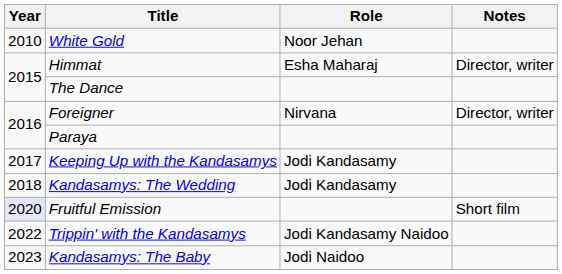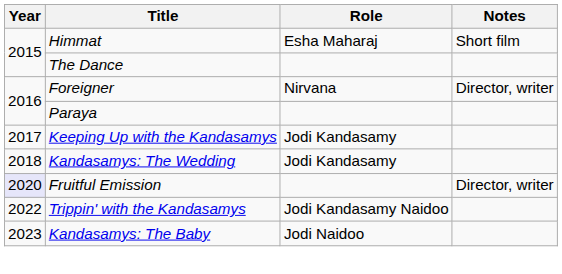- row: 2010 | White Gold | Noor Jehan
Himmat | Notes: Director, writer -> Short film
Fruitful Emission | Notes: Short film -> Director, writer
